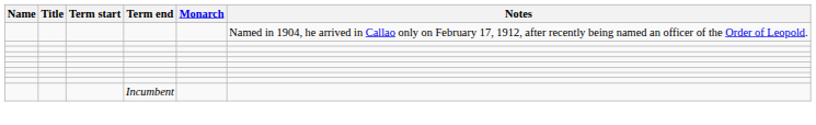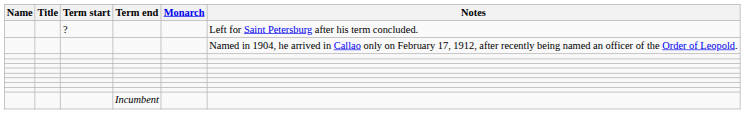+ row: ? | Left for Saint Petersburg after his term concluded.
